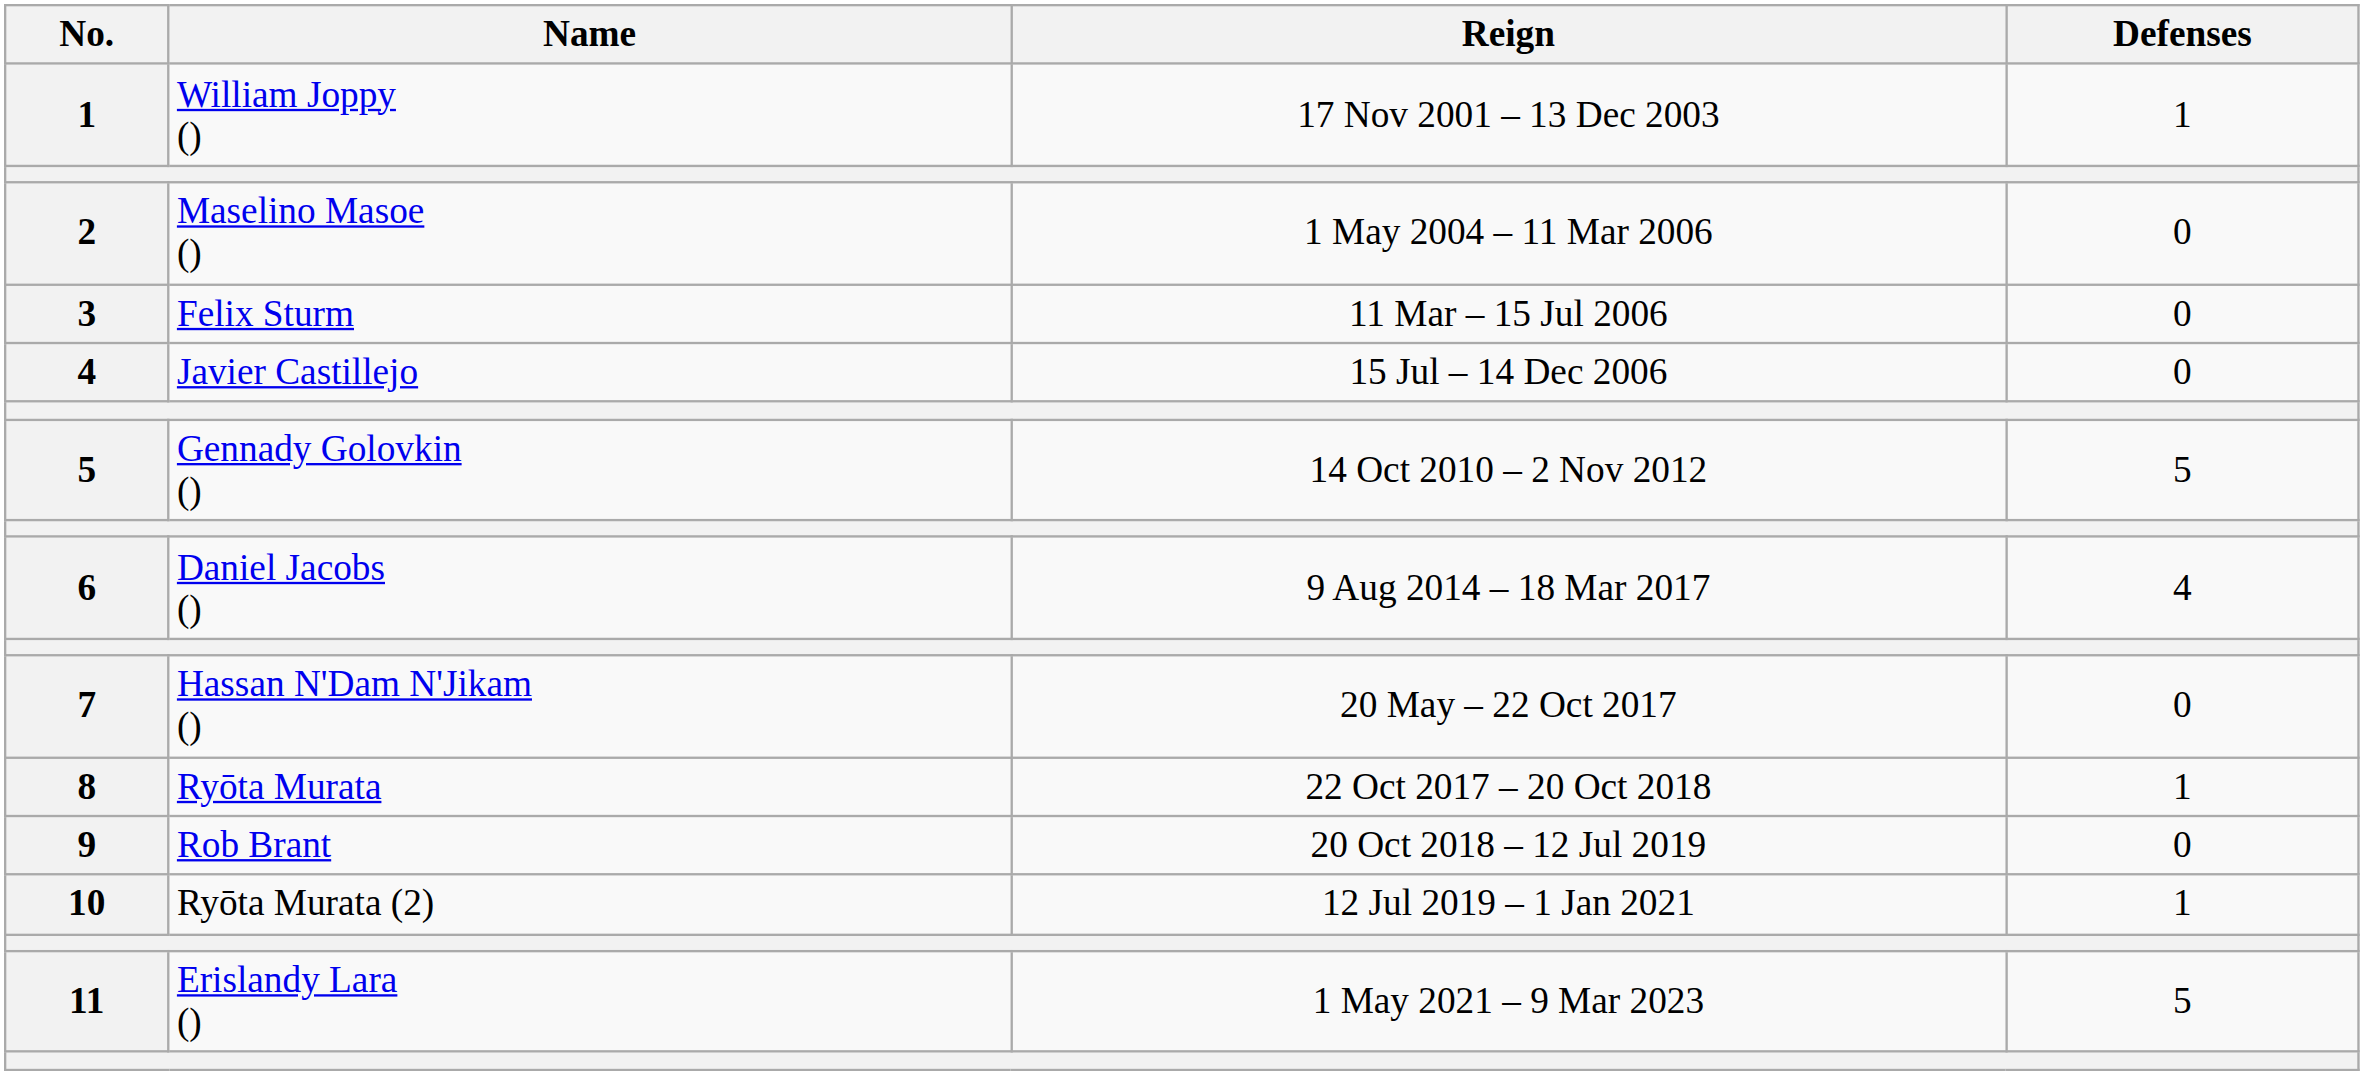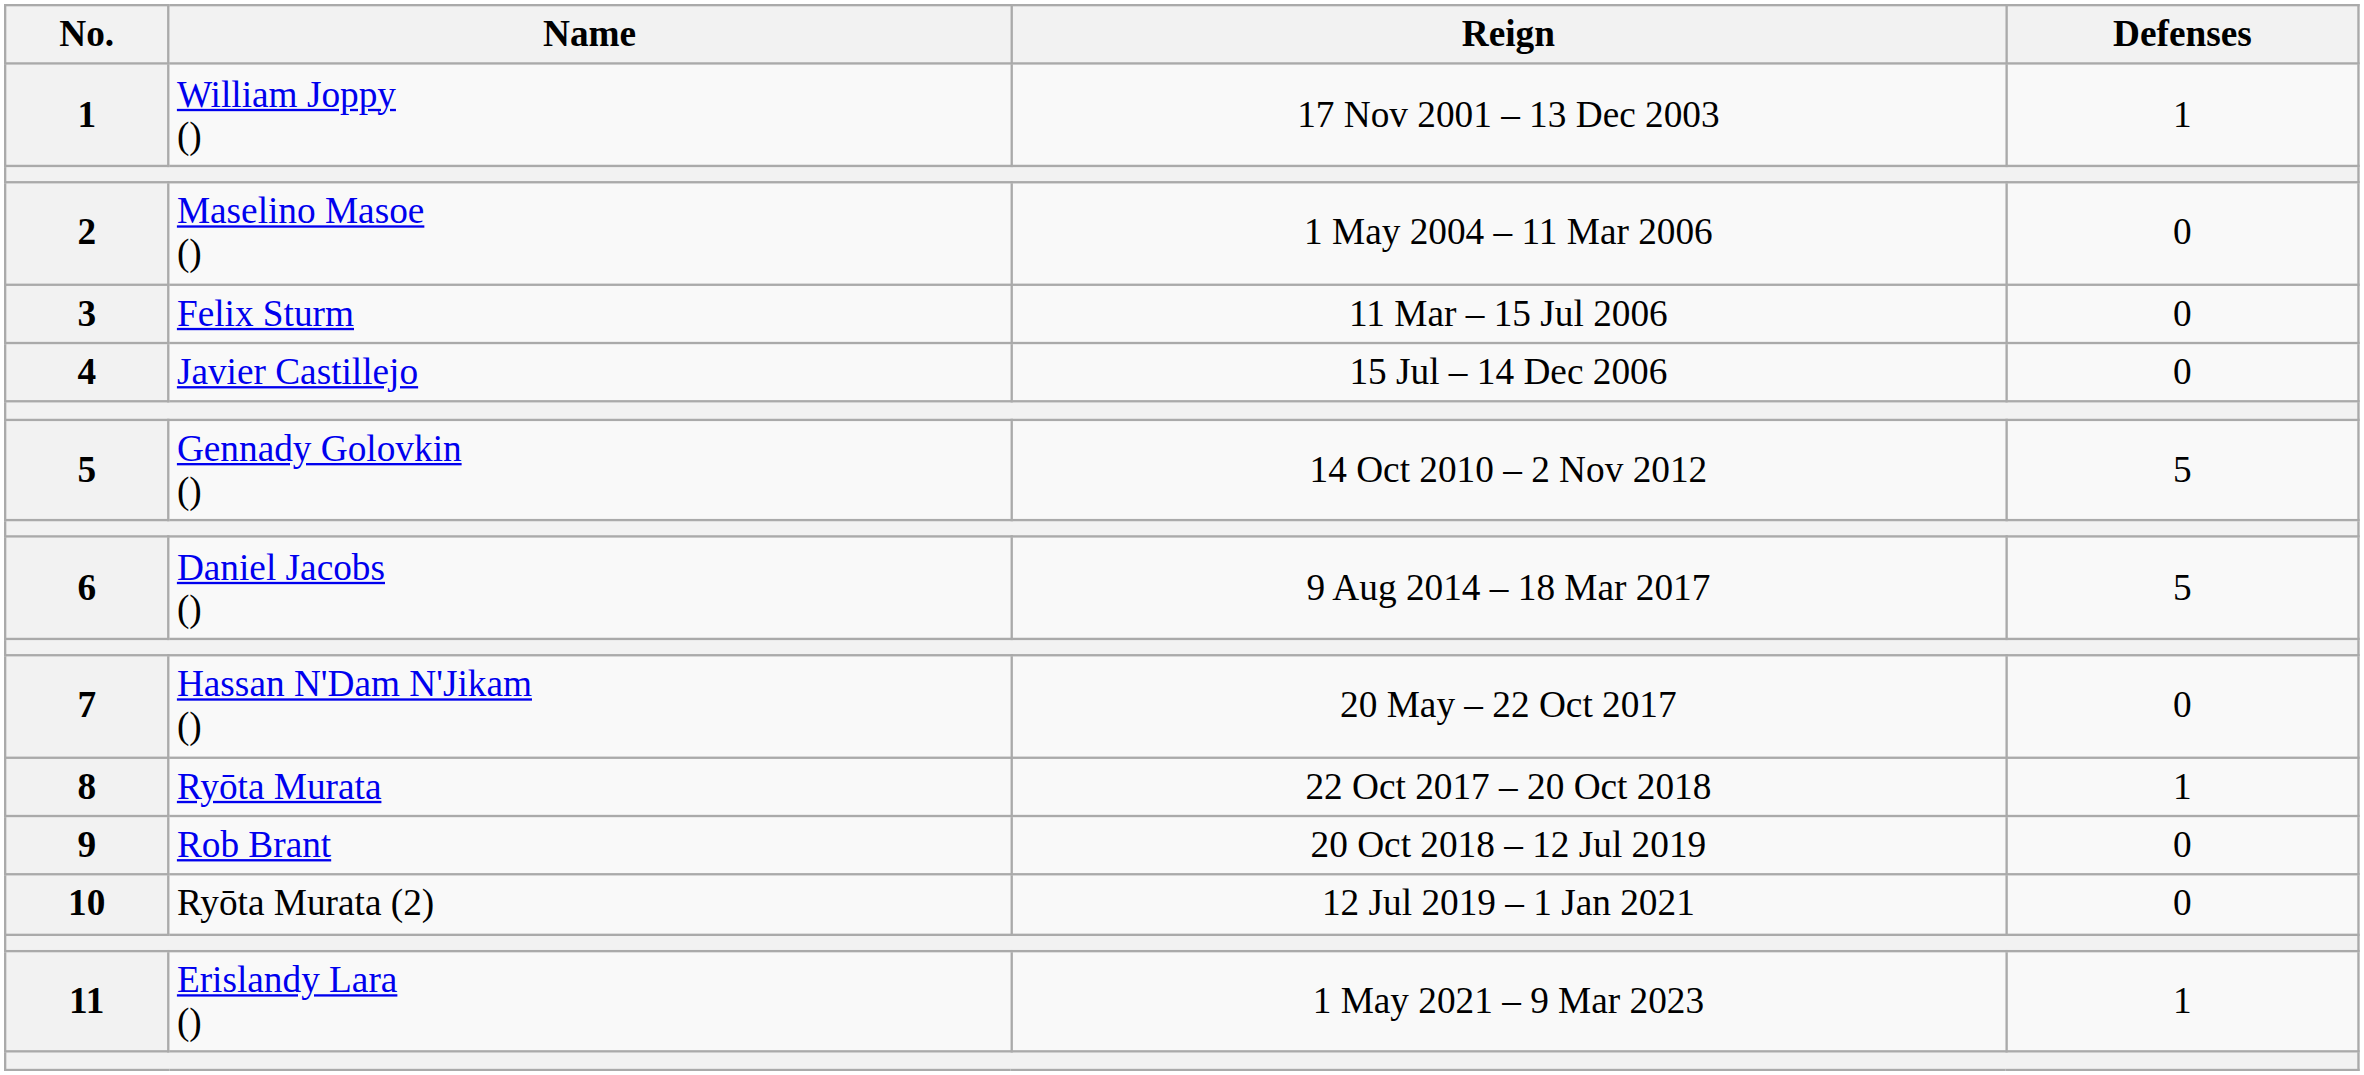Daniel Jacobs () | Defenses: 4 -> 5
Ryōta Murata (2) | Defenses: 1 -> 0
Erislandy Lara () | Defenses: 5 -> 1
